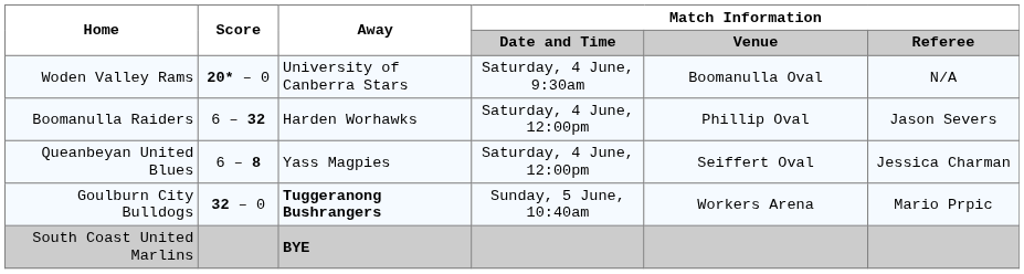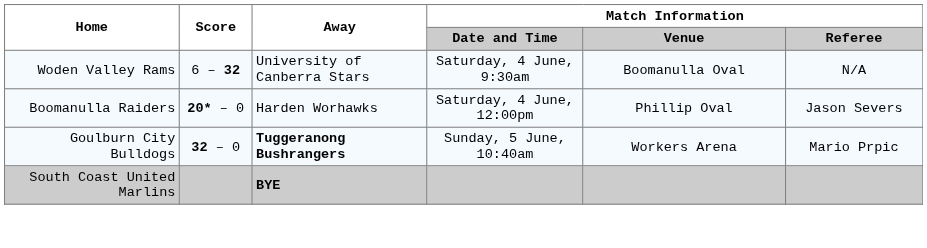Woden Valley Rams | Score: 20* – 0 -> 6 – 32
Boomanulla Raiders | Score: 6 – 32 -> 20* – 0
- row: Queanbeyan United Blues | 6 – 8 | Yass Magpies | Saturday, 4 June, 12:00pm | Seiffert Oval | Jessica Charman
